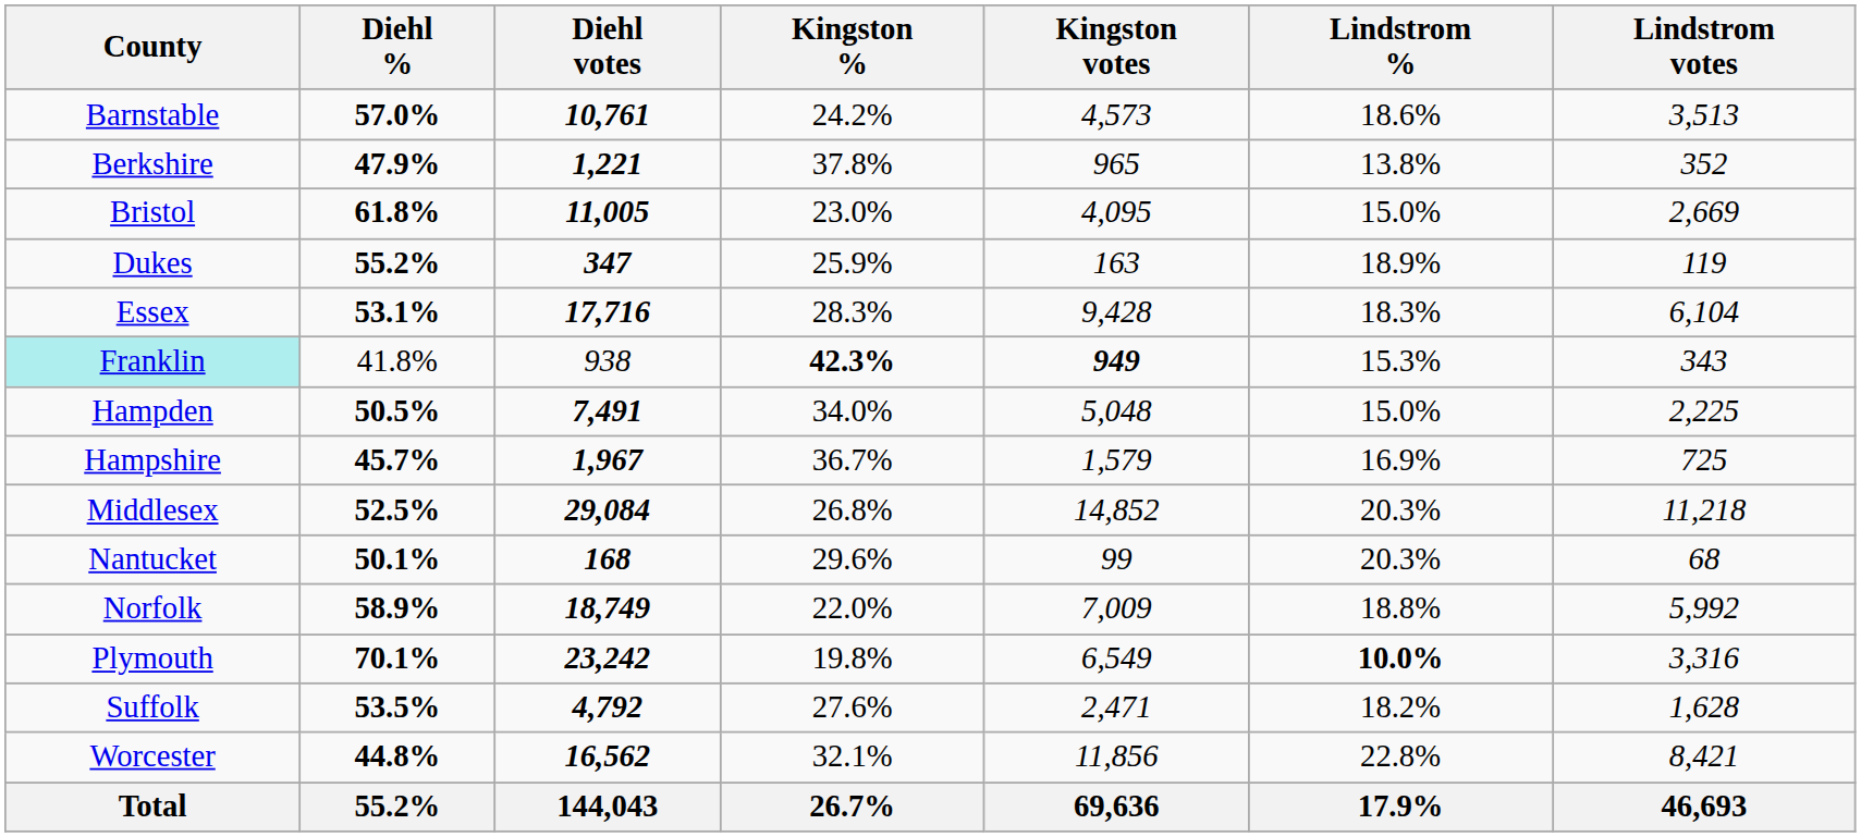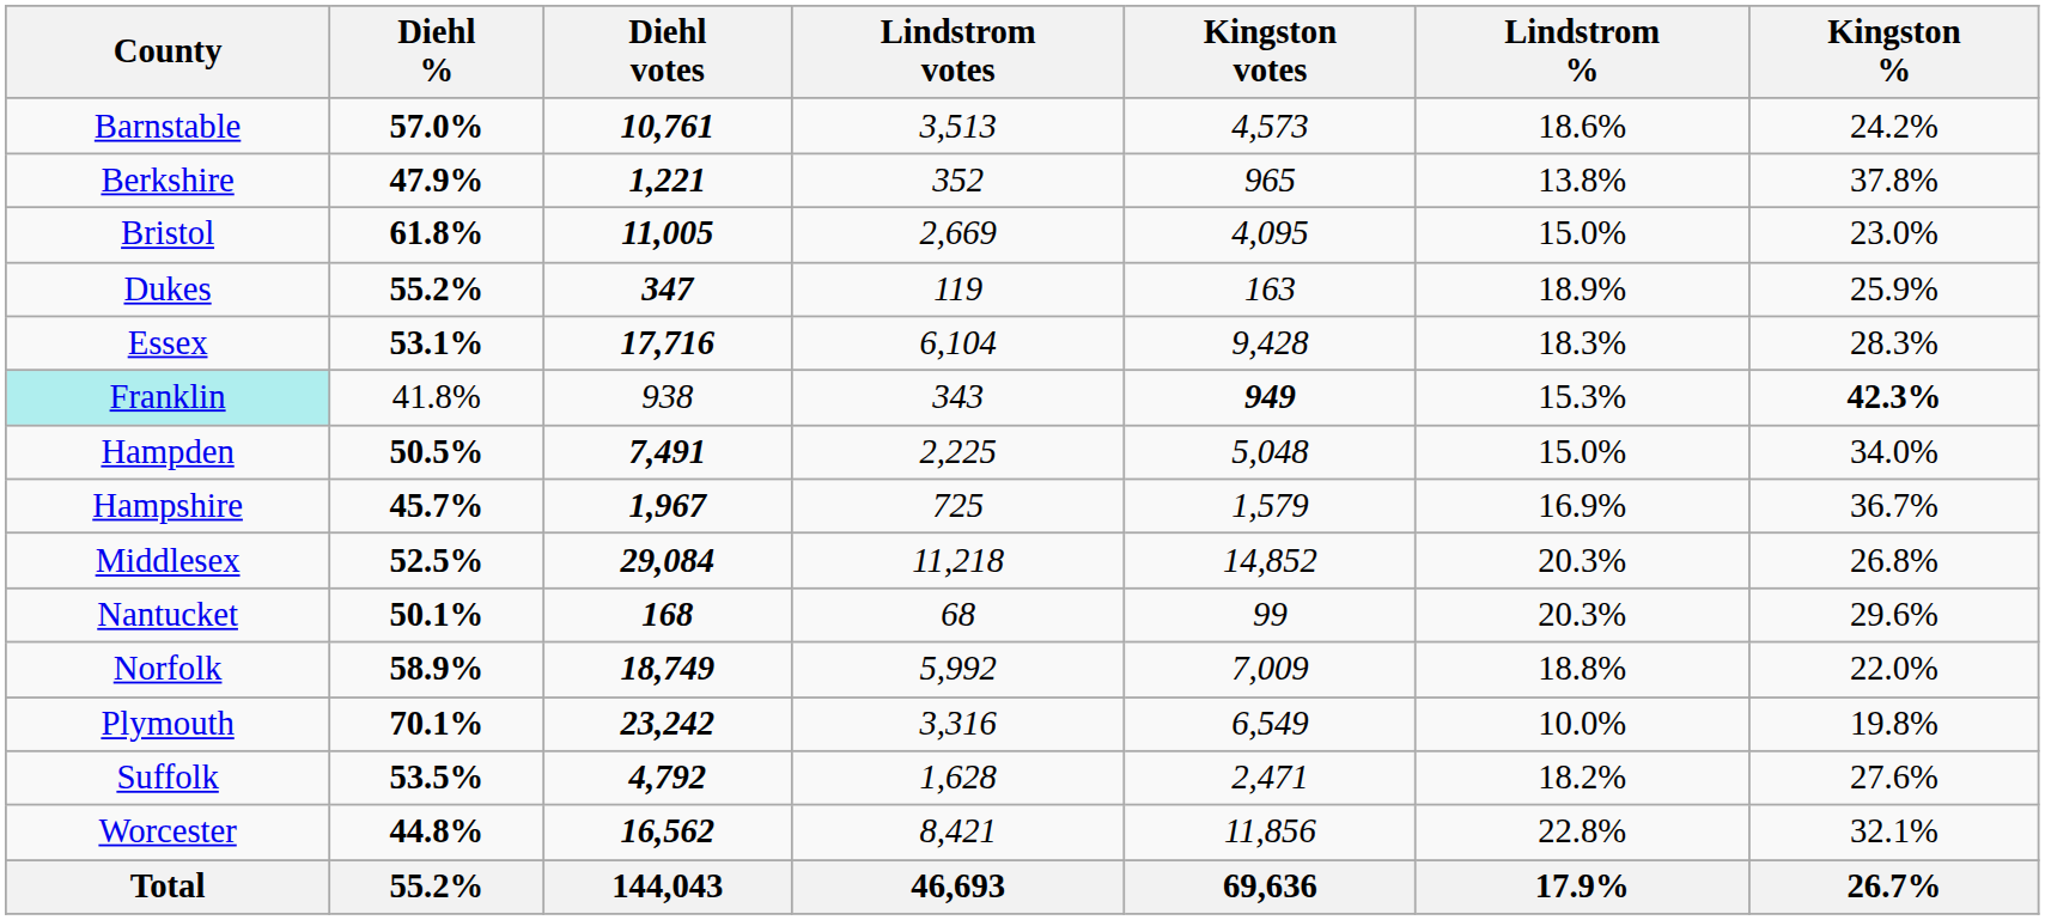columns swapped: Kingston % <-> Lindstrom votes
Plymouth | Lindstrom %: bold -> normal
